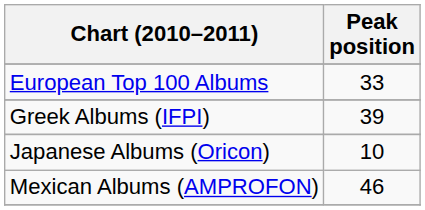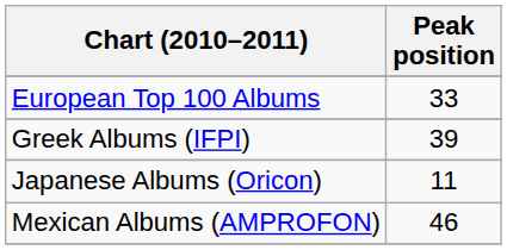Japanese Albums (Oricon) | Peak position: 10 -> 11
